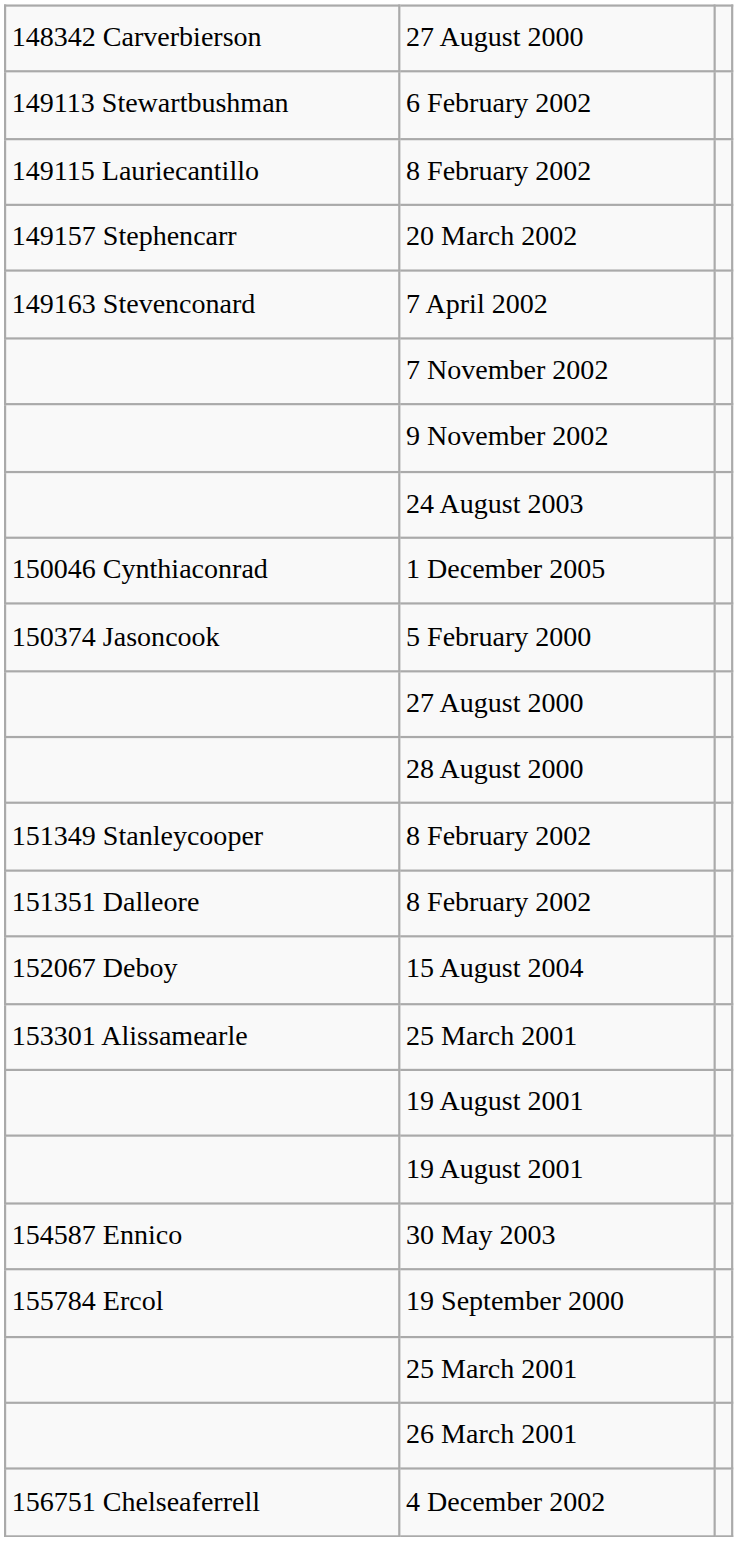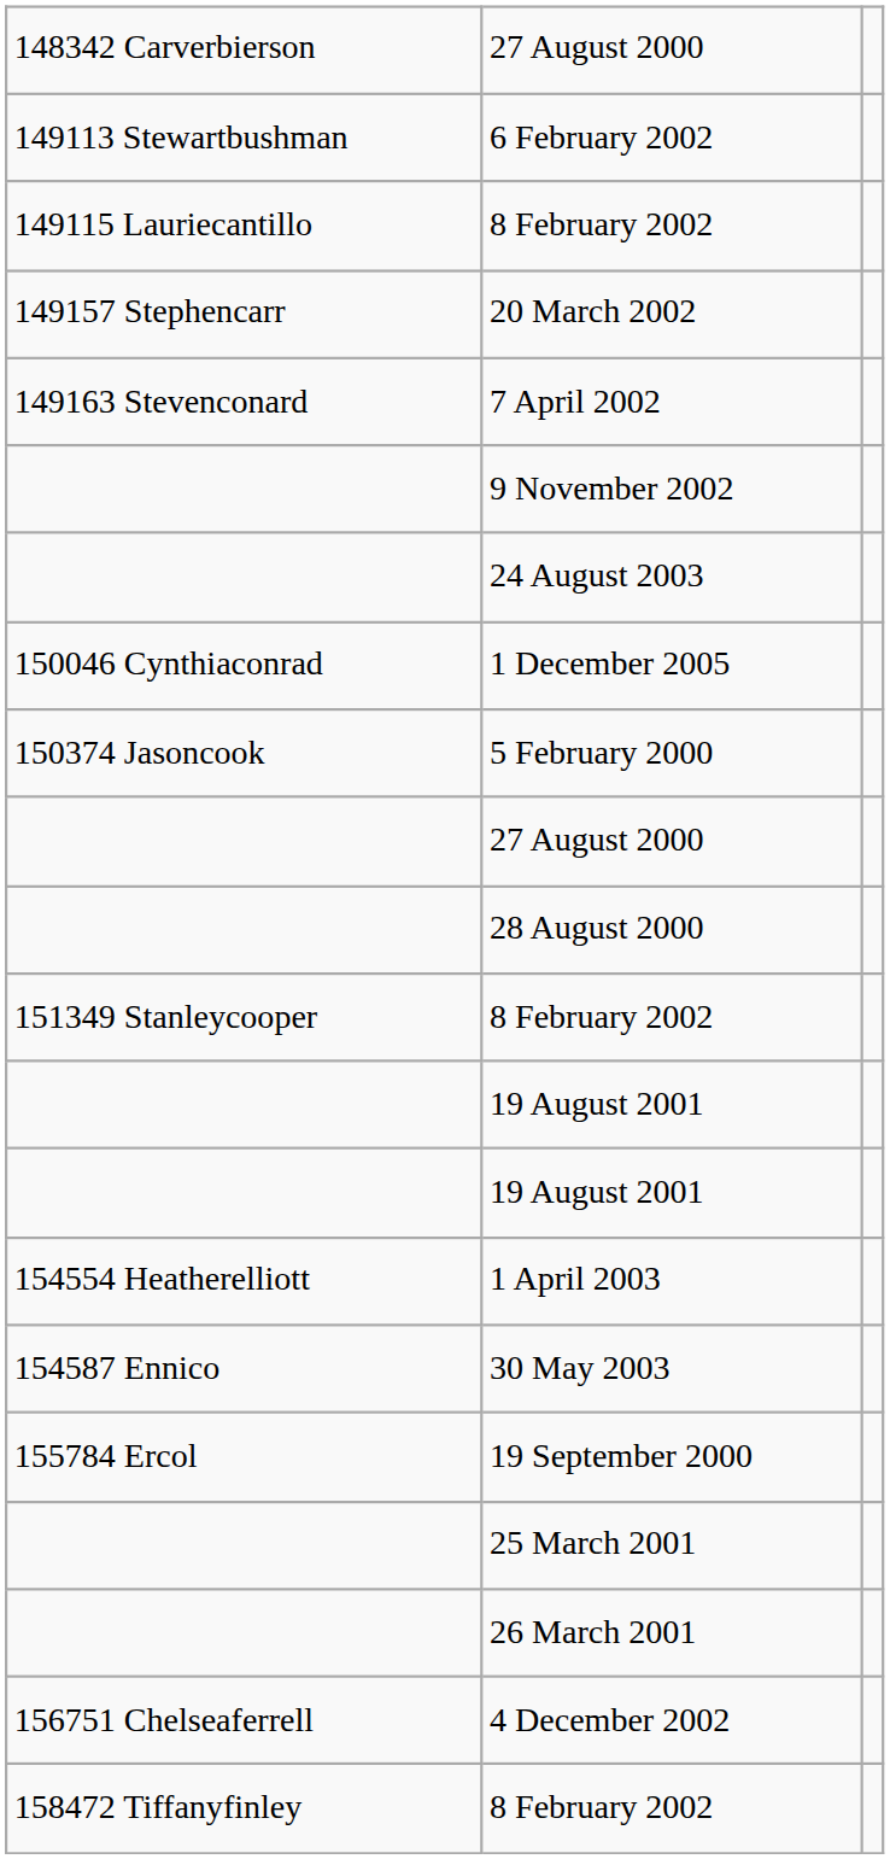- row: 7 November 2002
- row: 151351 Dalleore | 8 February 2002
- row: 152067 Deboy | 15 August 2004
- row: 153301 Alissamearle | 25 March 2001
+ row: 154554 Heatherelliott | 1 April 2003
+ row: 158472 Tiffanyfinley | 8 February 2002
